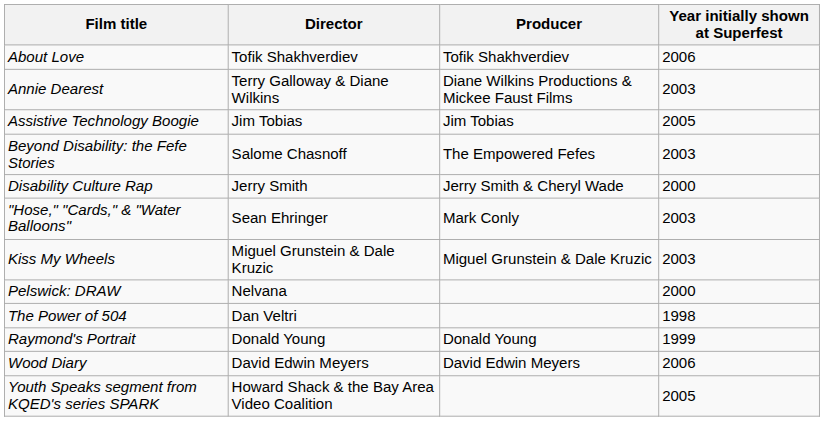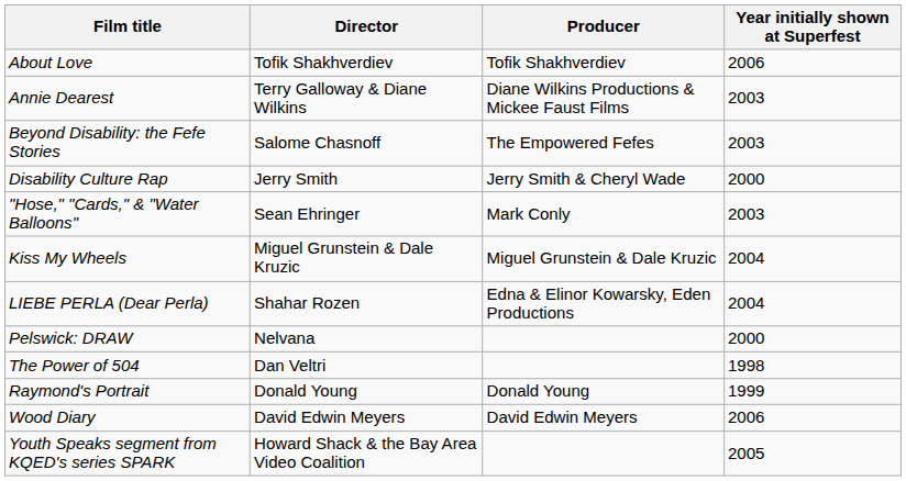- row: Assistive Technology Boogie | Jim Tobias | Jim Tobias | 2005
Kiss My Wheels | Year initially shown at Superfest: 2003 -> 2004
+ row: LIEBE PERLA (Dear Perla) | Shahar Rozen | Edna & Elinor Kowarsky, Eden Productions | 2004
